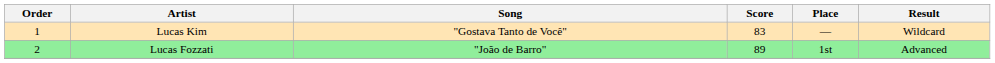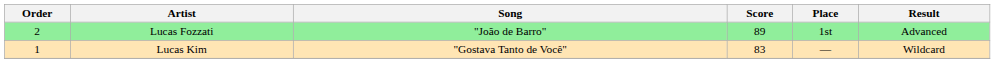rows swapped: Lucas Kim <-> Lucas Fozzati
